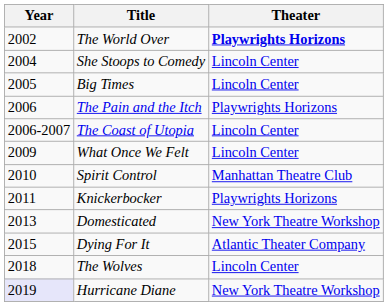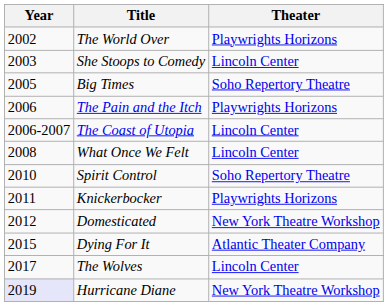The World Over | Theater: bold -> normal
She Stoops to Comedy | Year: 2004 -> 2003
Big Times | Theater: Lincoln Center -> Soho Repertory Theatre
What Once We Felt | Year: 2009 -> 2008
Spirit Control | Theater: Manhattan Theatre Club -> Soho Repertory Theatre
Domesticated | Year: 2013 -> 2012
The Wolves | Year: 2018 -> 2017
